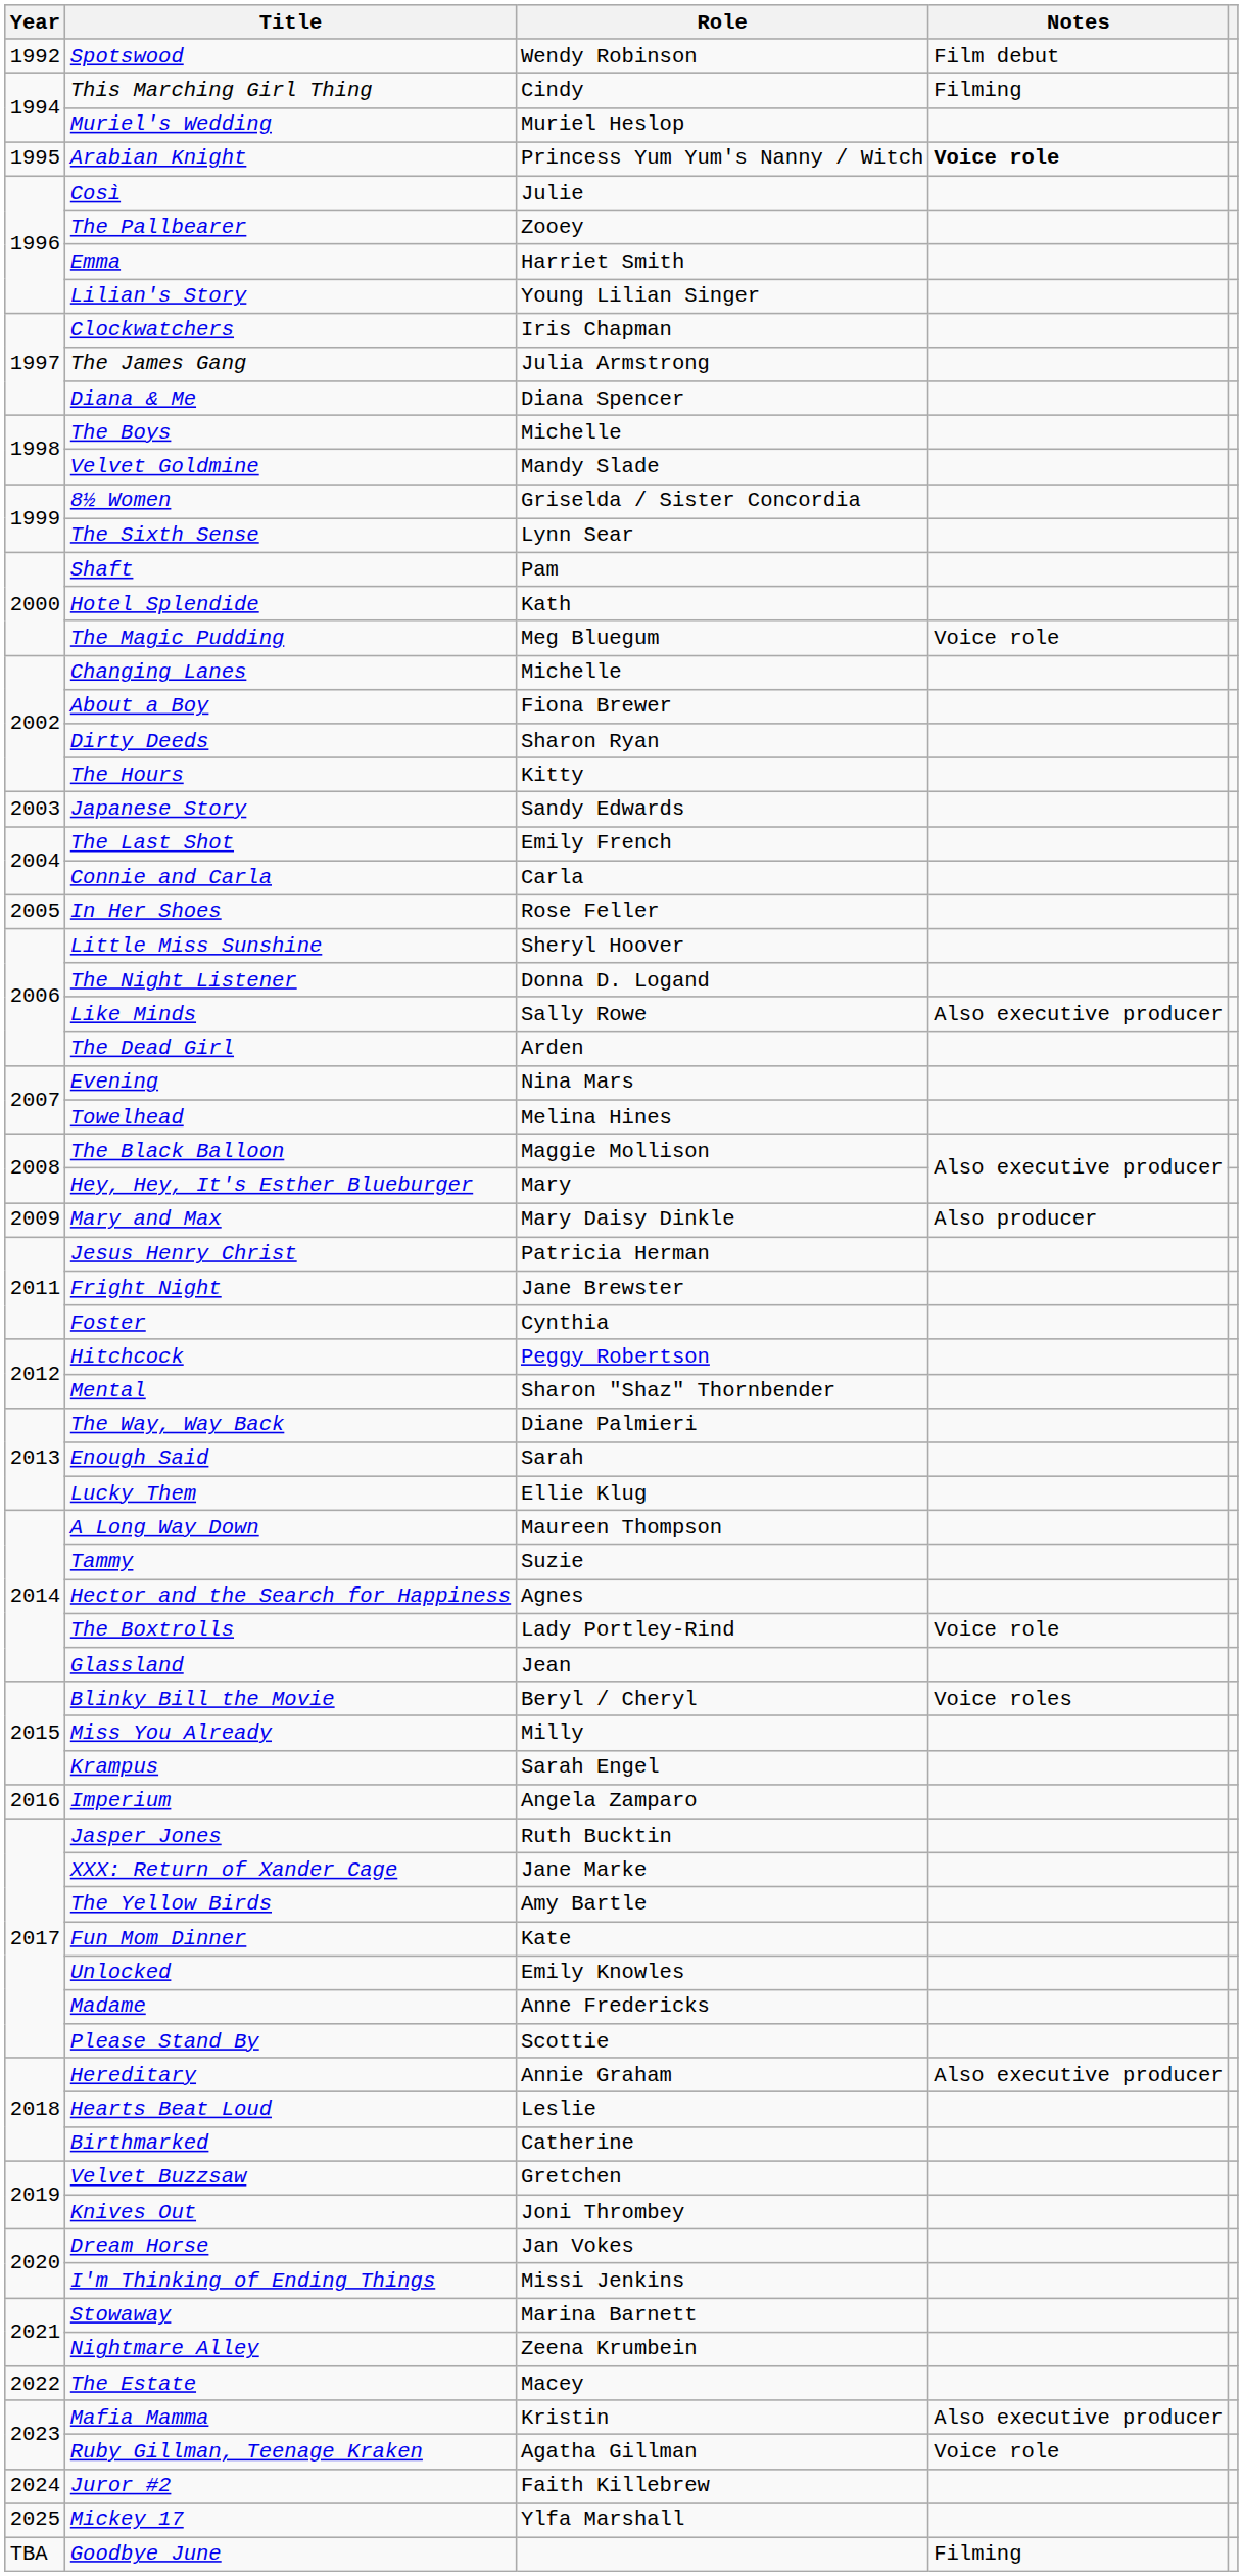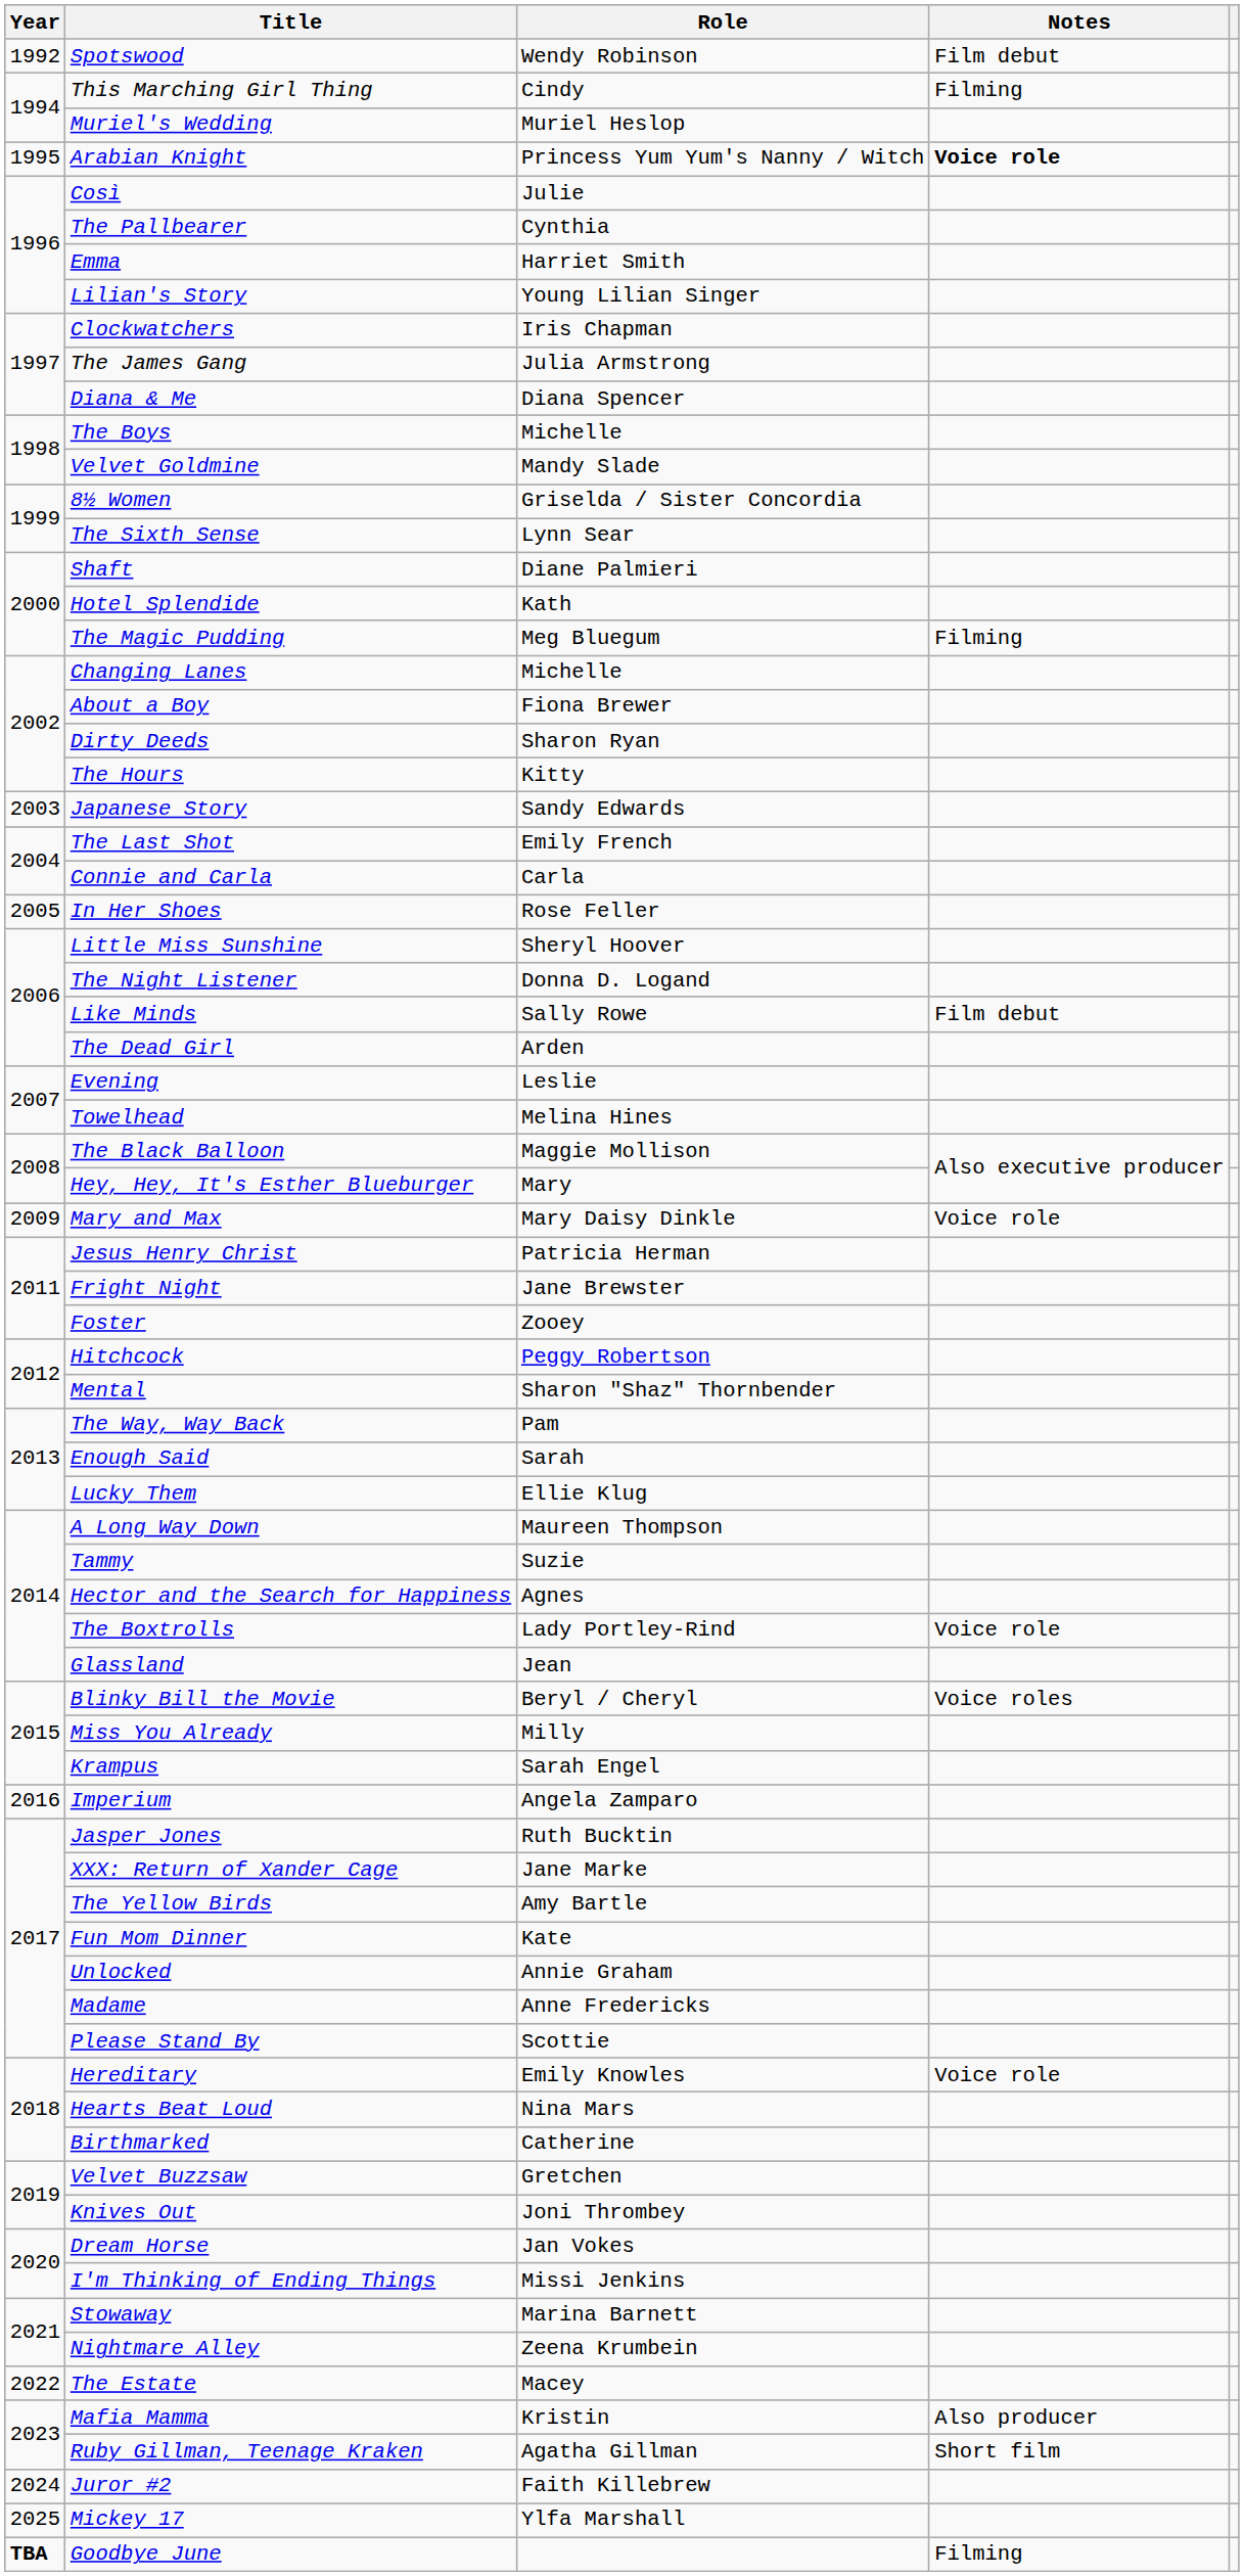The Pallbearer | Role: Zooey -> Cynthia
Shaft | Role: Pam -> Diane Palmieri
The Magic Pudding | Notes: Voice role -> Filming
Like Minds | Notes: Also executive producer -> Film debut
Evening | Role: Nina Mars -> Leslie
Mary and Max | Notes: Also producer -> Voice role
Foster | Role: Cynthia -> Zooey
The Way, Way Back | Role: Diane Palmieri -> Pam
Unlocked | Role: Emily Knowles -> Annie Graham
Hereditary | Role: Annie Graham -> Emily Knowles
Hereditary | Notes: Also executive producer -> Voice role
Hearts Beat Loud | Role: Leslie -> Nina Mars
Mafia Mamma | Notes: Also executive producer -> Also producer
Ruby Gillman, Teenage Kraken | Notes: Voice role -> Short film
Goodbye June | Year: normal -> bold
